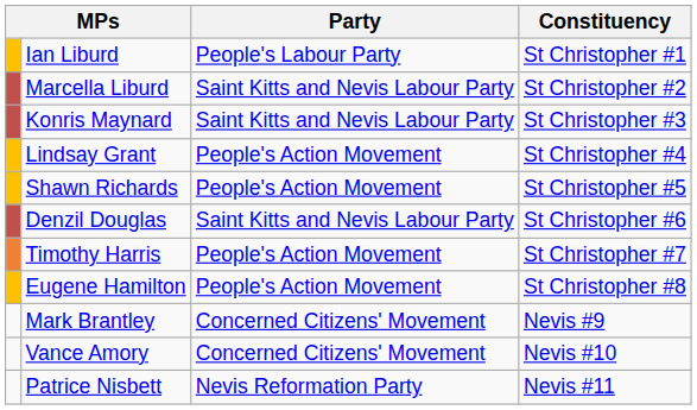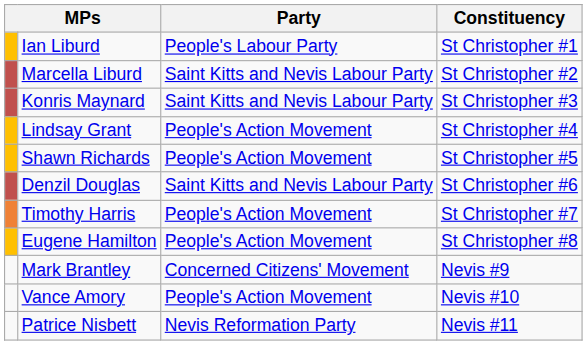Vance Amory | Party: Concerned Citizens' Movement -> People's Action Movement
